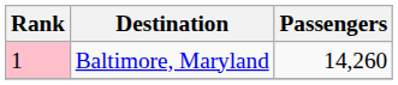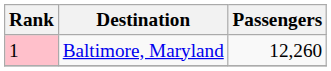Baltimore, Maryland | Passengers: 14,260 -> 12,260
